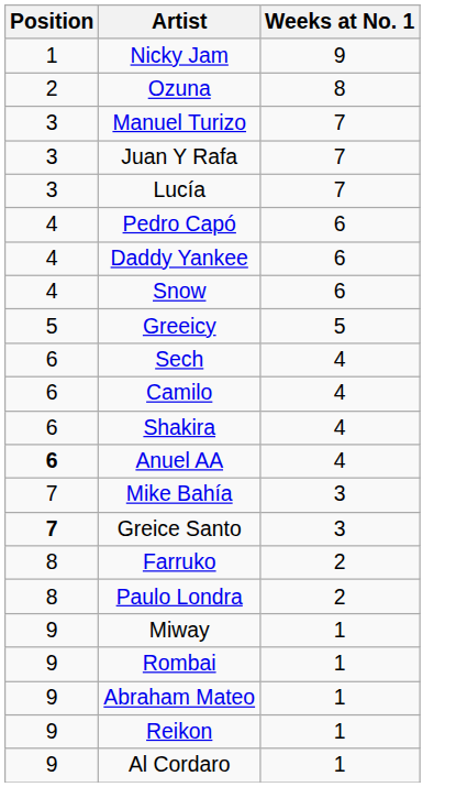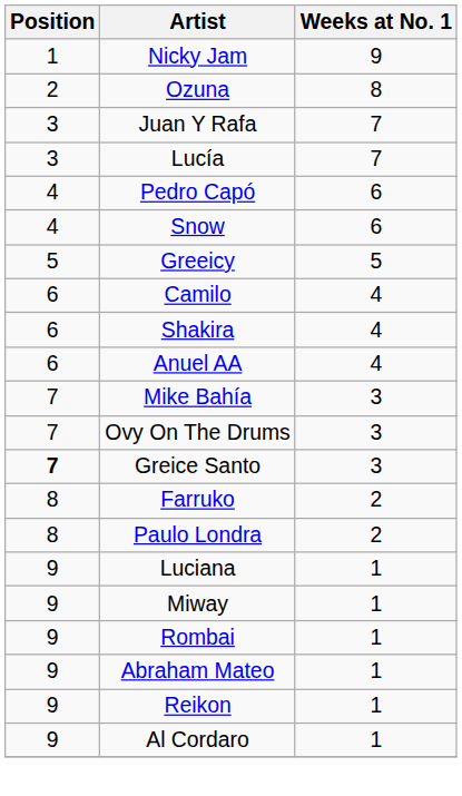- row: 3 | Manuel Turizo | 7
- row: 4 | Daddy Yankee | 6
- row: 6 | Sech | 4
Anuel AA | Position: bold -> normal
+ row: 7 | Ovy On The Drums | 3
+ row: 9 | Luciana | 1
